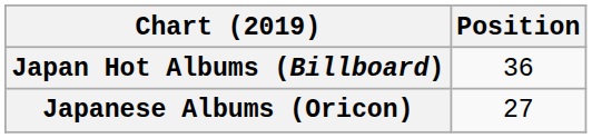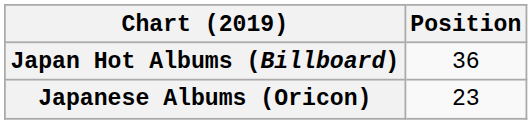Japanese Albums (Oricon) | Position: 27 -> 23
